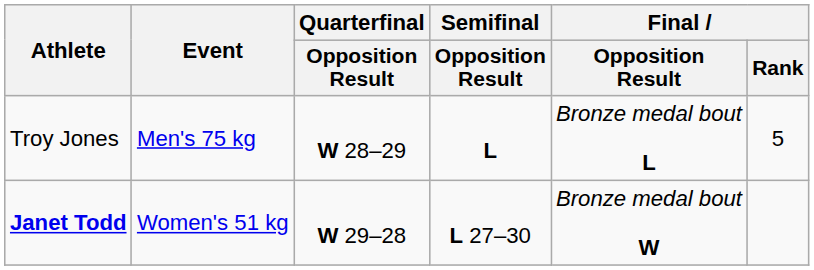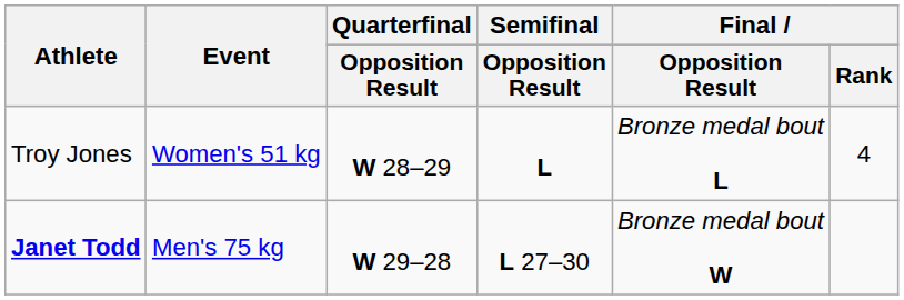Troy Jones | Event: Men's 75 kg -> Women's 51 kg
Troy Jones | Final / Rank: 5 -> 4
Janet Todd | Event: Women's 51 kg -> Men's 75 kg
